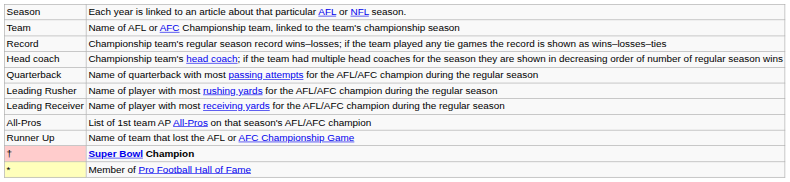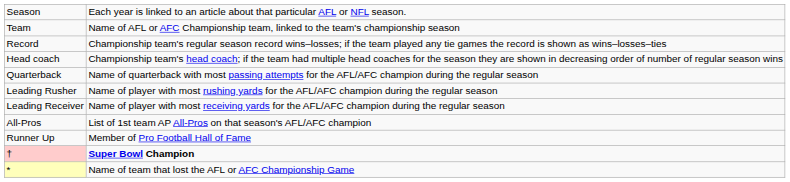Runner Up | column 2: Name of team that lost the AFL or AFC Championship Game -> Member of Pro Football Hall of Fame
* | column 2: Member of Pro Football Hall of Fame -> Name of team that lost the AFL or AFC Championship Game
